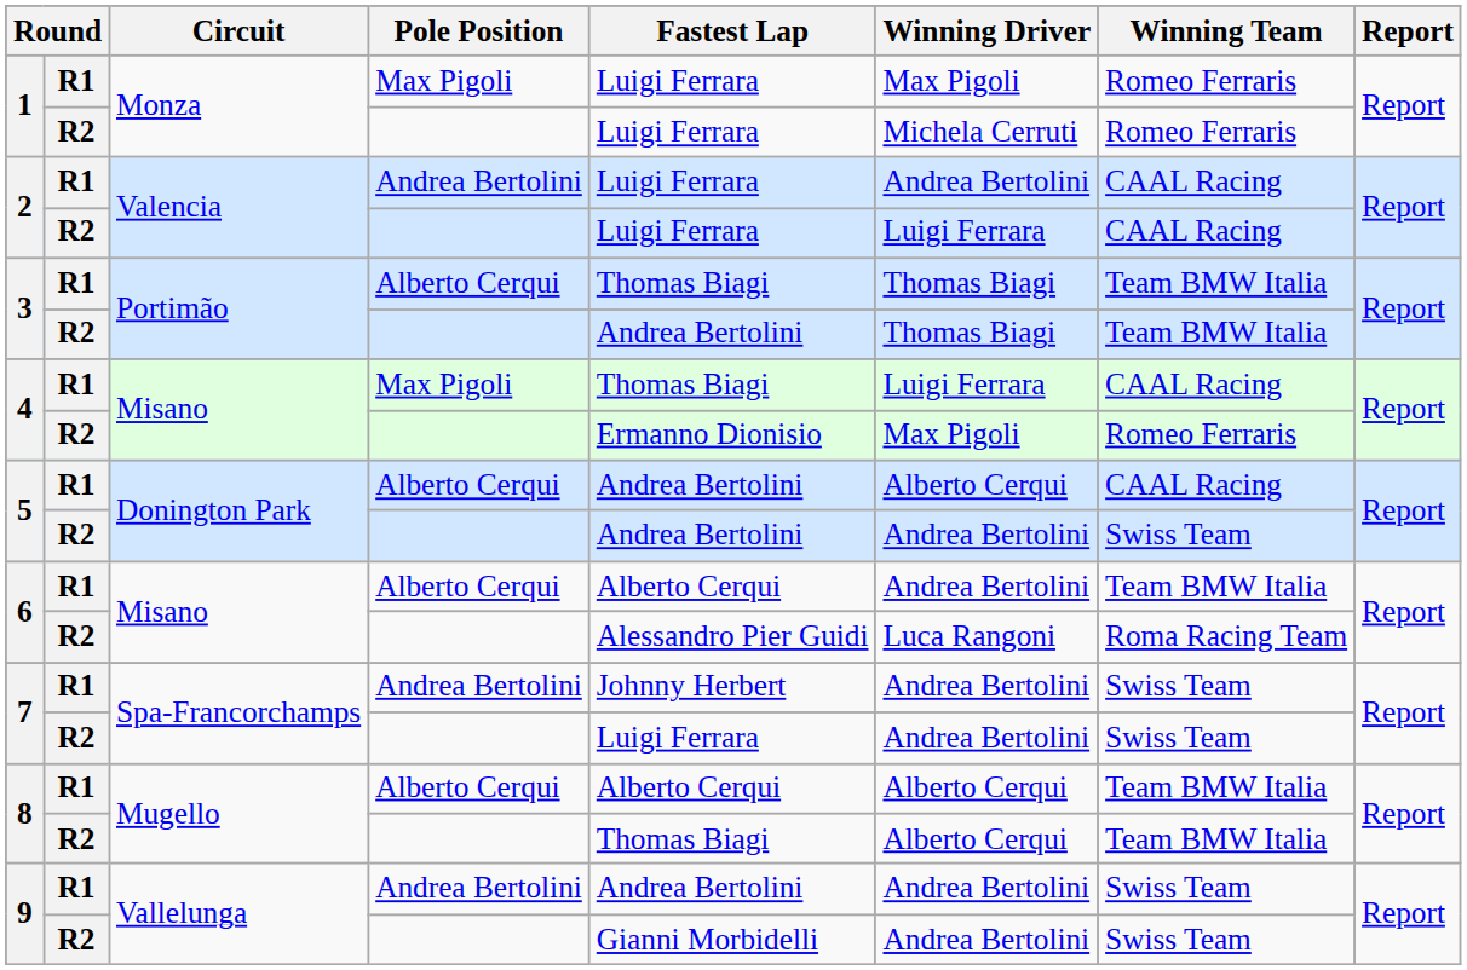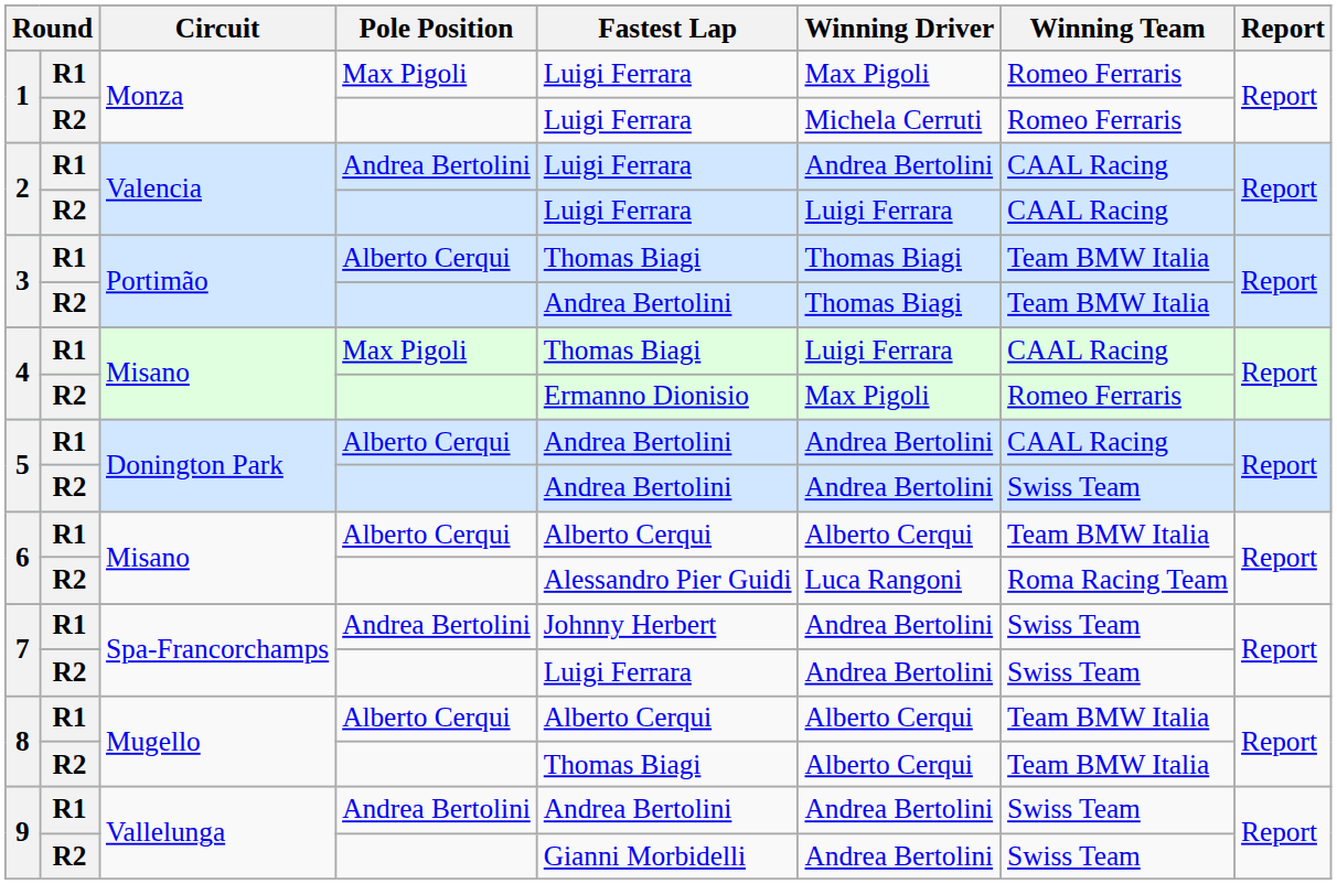5 / Alberto Cerqui | Winning Driver: Alberto Cerqui -> Andrea Bertolini
6 / Alberto Cerqui | Winning Driver: Andrea Bertolini -> Alberto Cerqui
